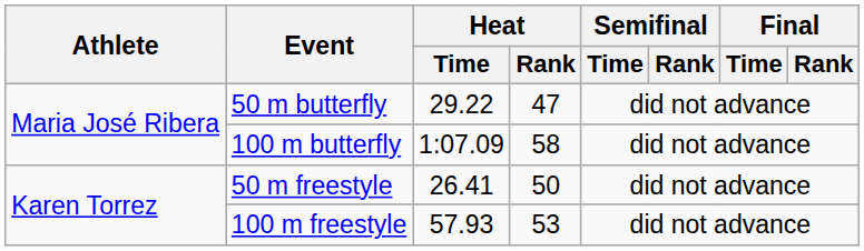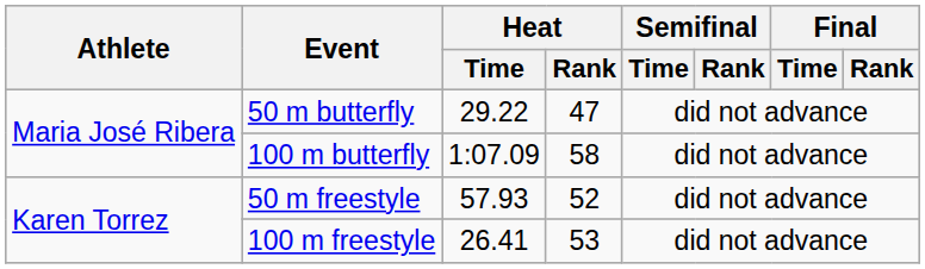50 m freestyle | Heat / Time: 26.41 -> 57.93
50 m freestyle | Heat / Rank: 50 -> 52
100 m freestyle | Heat / Time: 57.93 -> 26.41
